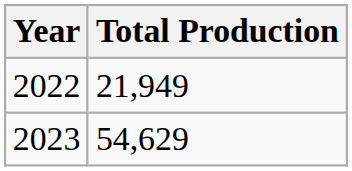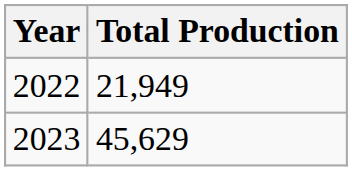2023 | Total Production: 54,629 -> 45,629
